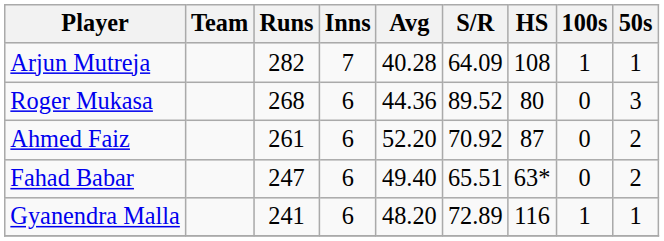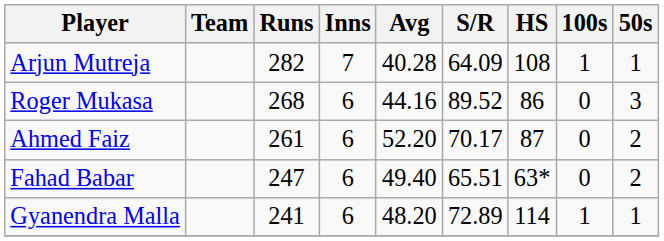Roger Mukasa | Avg: 44.36 -> 44.16
Roger Mukasa | HS: 80 -> 86
Ahmed Faiz | S/R: 70.92 -> 70.17
Gyanendra Malla | HS: 116 -> 114
